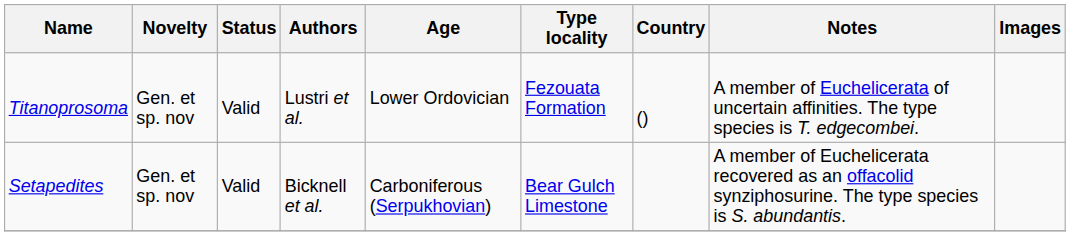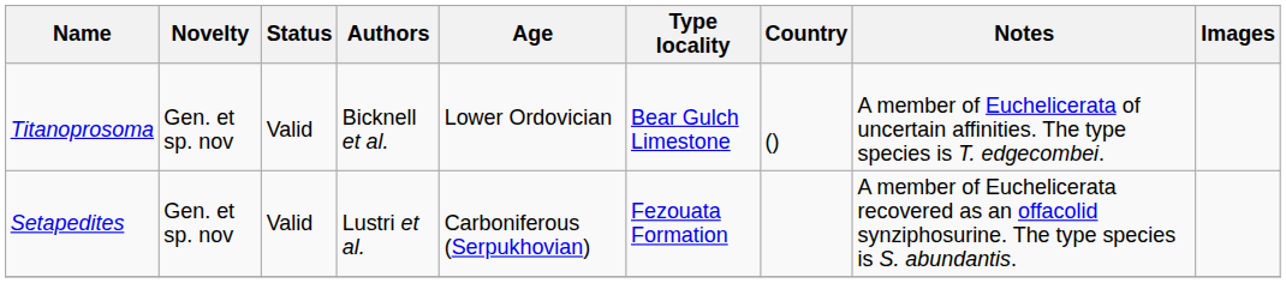Titanoprosoma | Authors: Lustri et al. -> Bicknell et al.
Titanoprosoma | Type locality: Fezouata Formation -> Bear Gulch Limestone
Setapedites | Authors: Bicknell et al. -> Lustri et al.
Setapedites | Type locality: Bear Gulch Limestone -> Fezouata Formation
